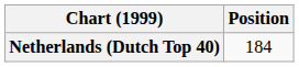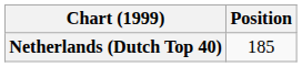Netherlands (Dutch Top 40) | Position: 184 -> 185
